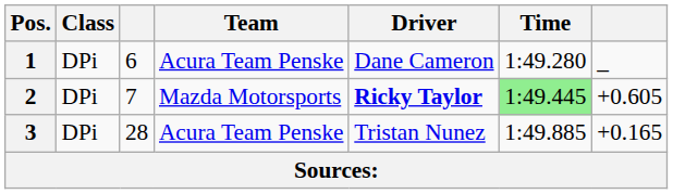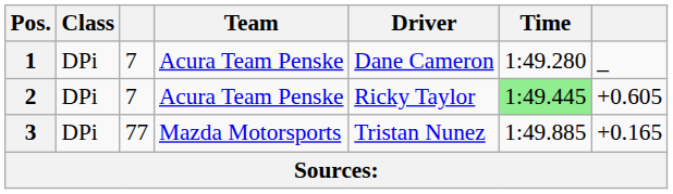1 | column 3: 6 -> 7
2 | Team: Mazda Motorsports -> Acura Team Penske
2 | Driver: bold -> normal
3 | column 3: 28 -> 77
3 | Team: Acura Team Penske -> Mazda Motorsports
